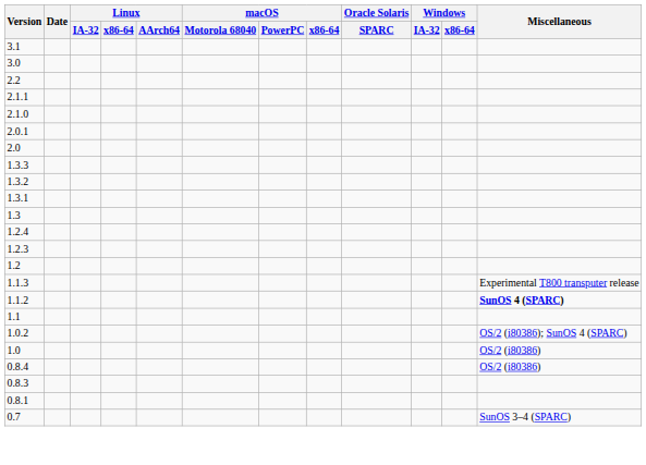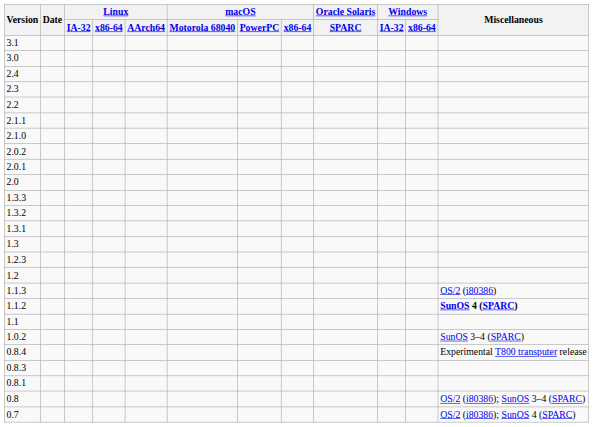+ row: 2.4
+ row: 2.3
+ row: 2.0.2
- row: 1.2.4
1.1.3 | Miscellaneous: Experimental T800 transputer release -> OS/2 (i80386)
1.0.2 | Miscellaneous: OS/2 (i80386); SunOS 4 (SPARC) -> SunOS 3–4 (SPARC)
- row: 1.0 | OS/2 (i80386)
0.8.4 | Miscellaneous: OS/2 (i80386) -> Experimental T800 transputer release
+ row: 0.8 | OS/2 (i80386); SunOS 3–4 (SPARC)
0.7 | Miscellaneous: SunOS 3–4 (SPARC) -> OS/2 (i80386); SunOS 4 (SPARC)
